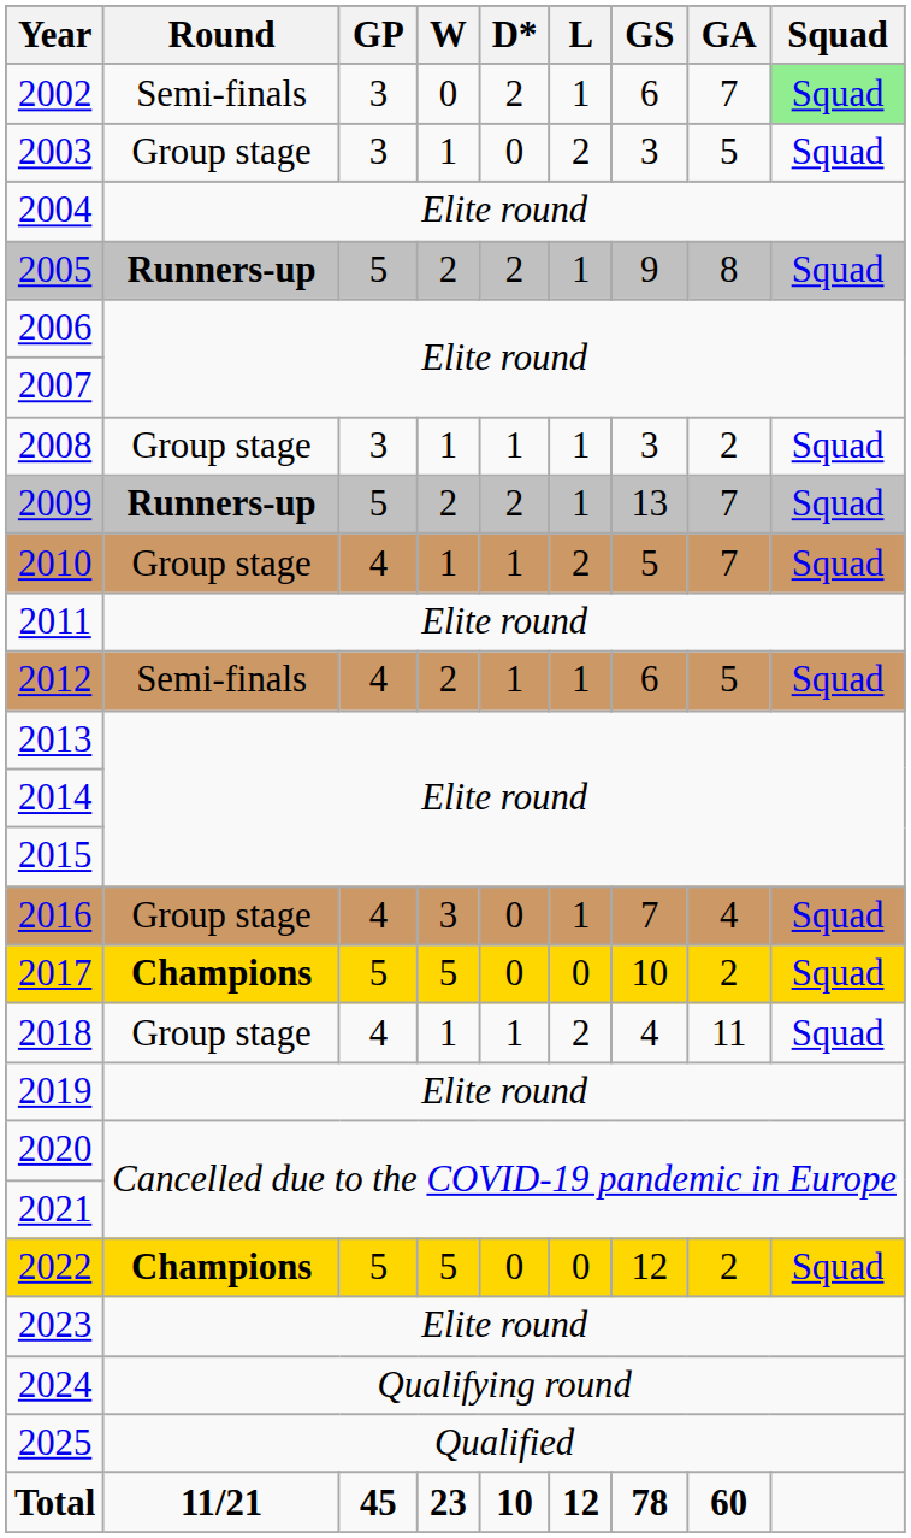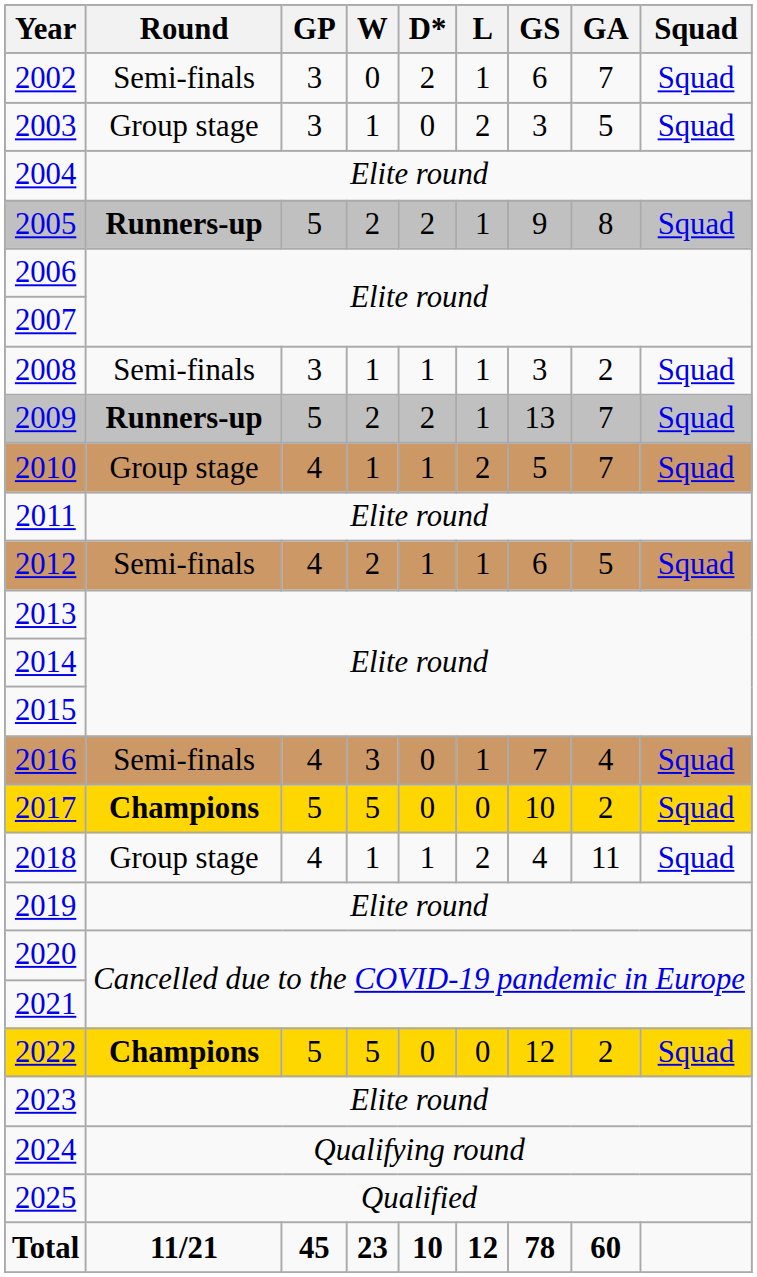2002 | Squad: lightgreen background -> no background
2008 | Round: Group stage -> Semi-finals
2016 | Round: Group stage -> Semi-finals
